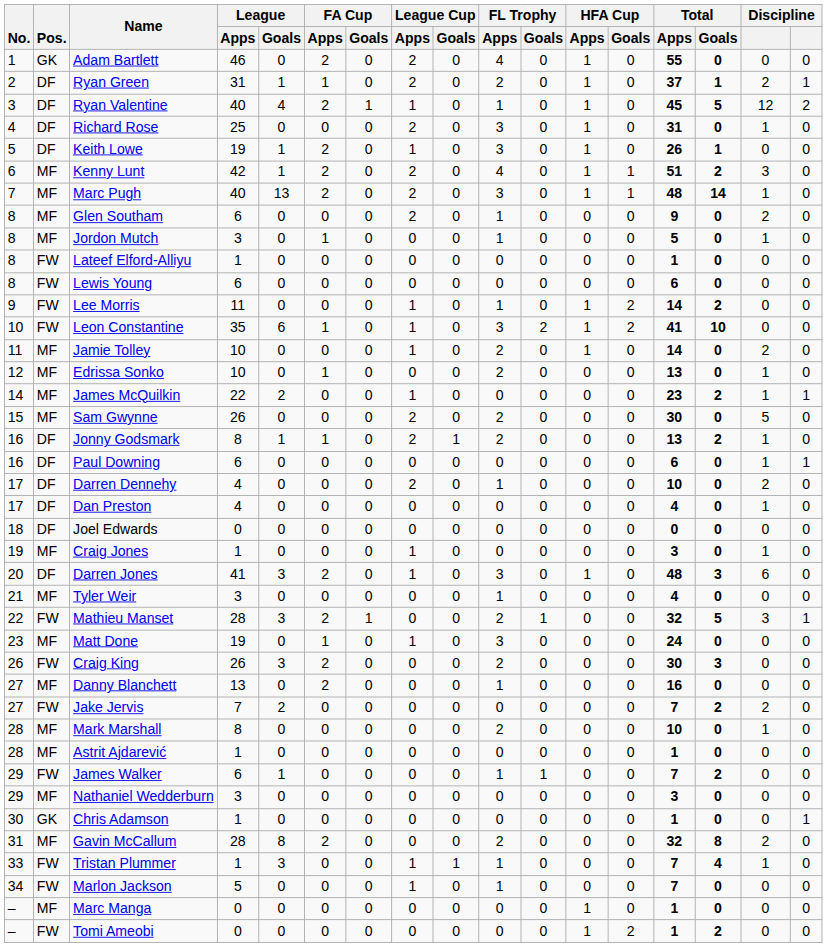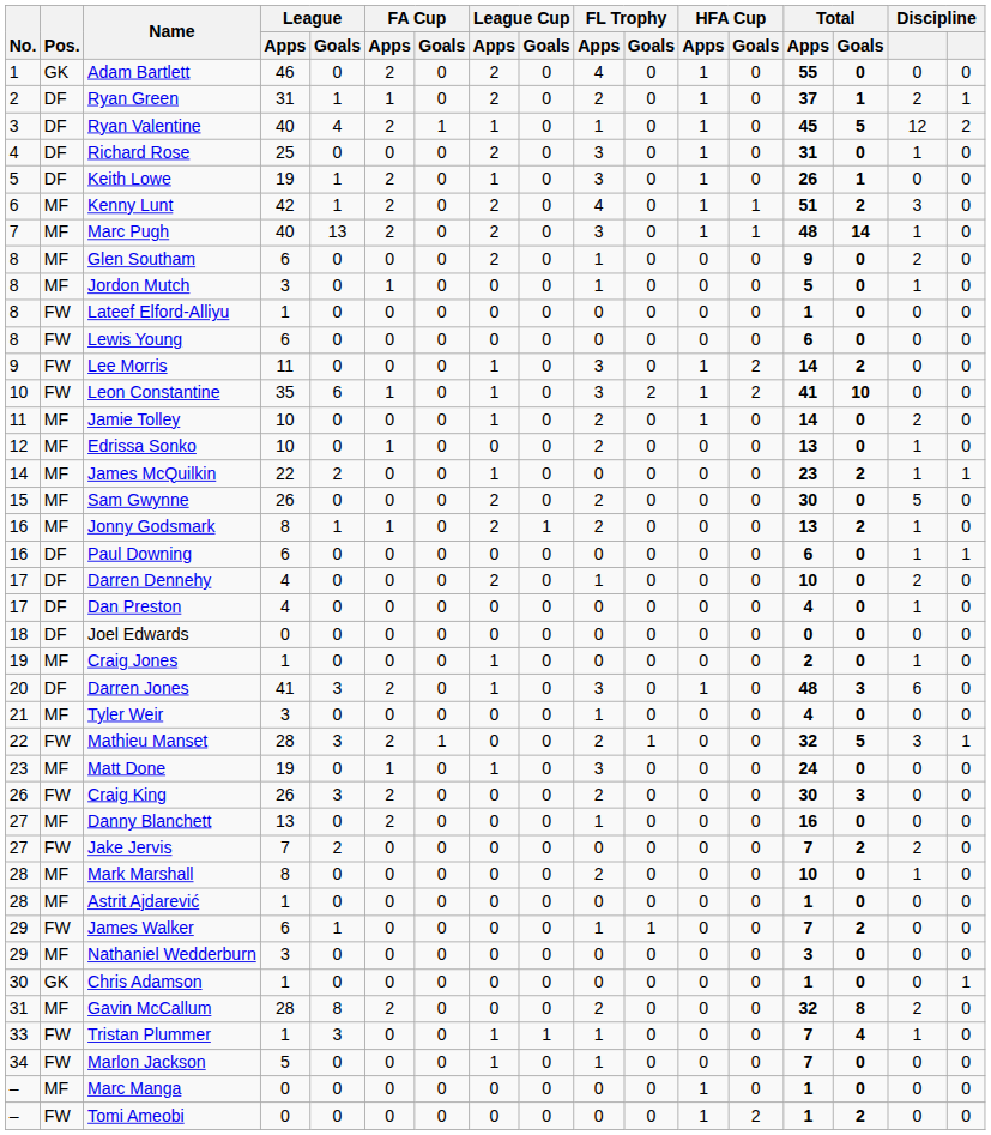Lee Morris | FL Trophy / Apps: 1 -> 3
Jonny Godsmark | Pos.: DF -> MF
Craig Jones | Total / Apps: 3 -> 2
